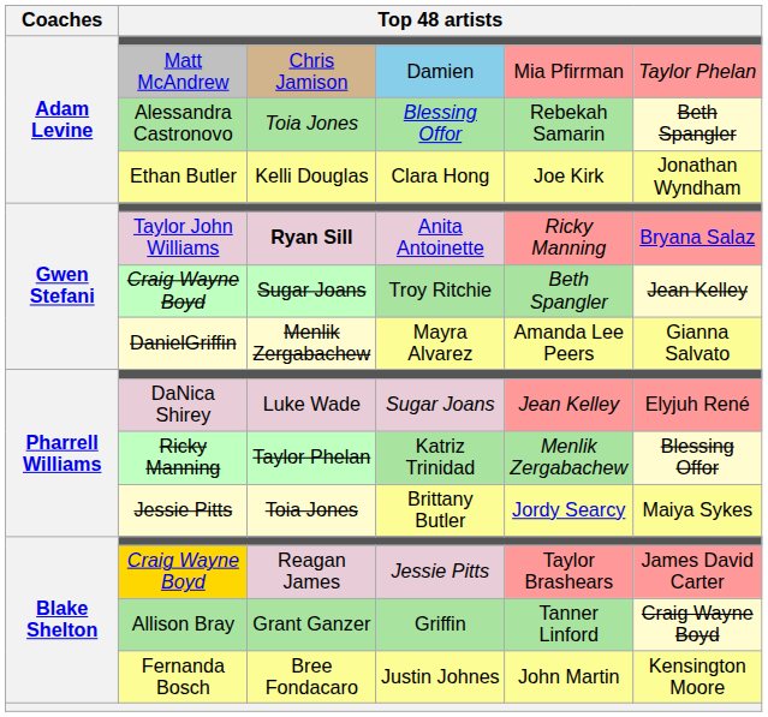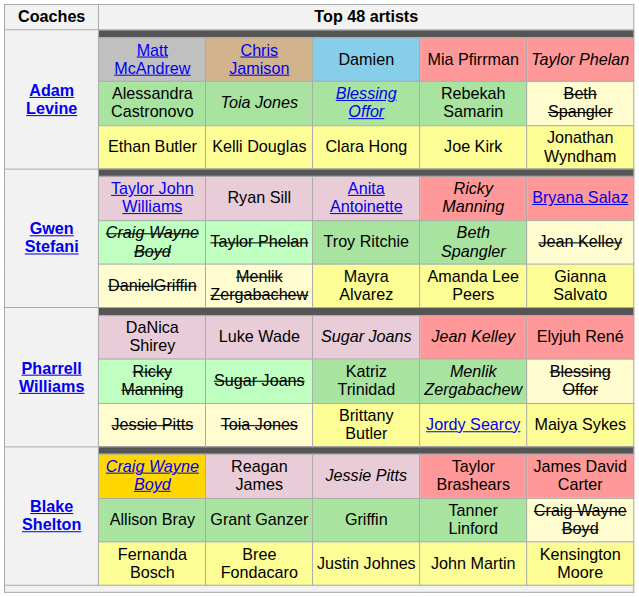Anita Antoinette | column 3: bold -> normal
Troy Ritchie | column 3: Sugar Joans -> Taylor Phelan
Katriz Trinidad | column 3: Taylor Phelan -> Sugar Joans
